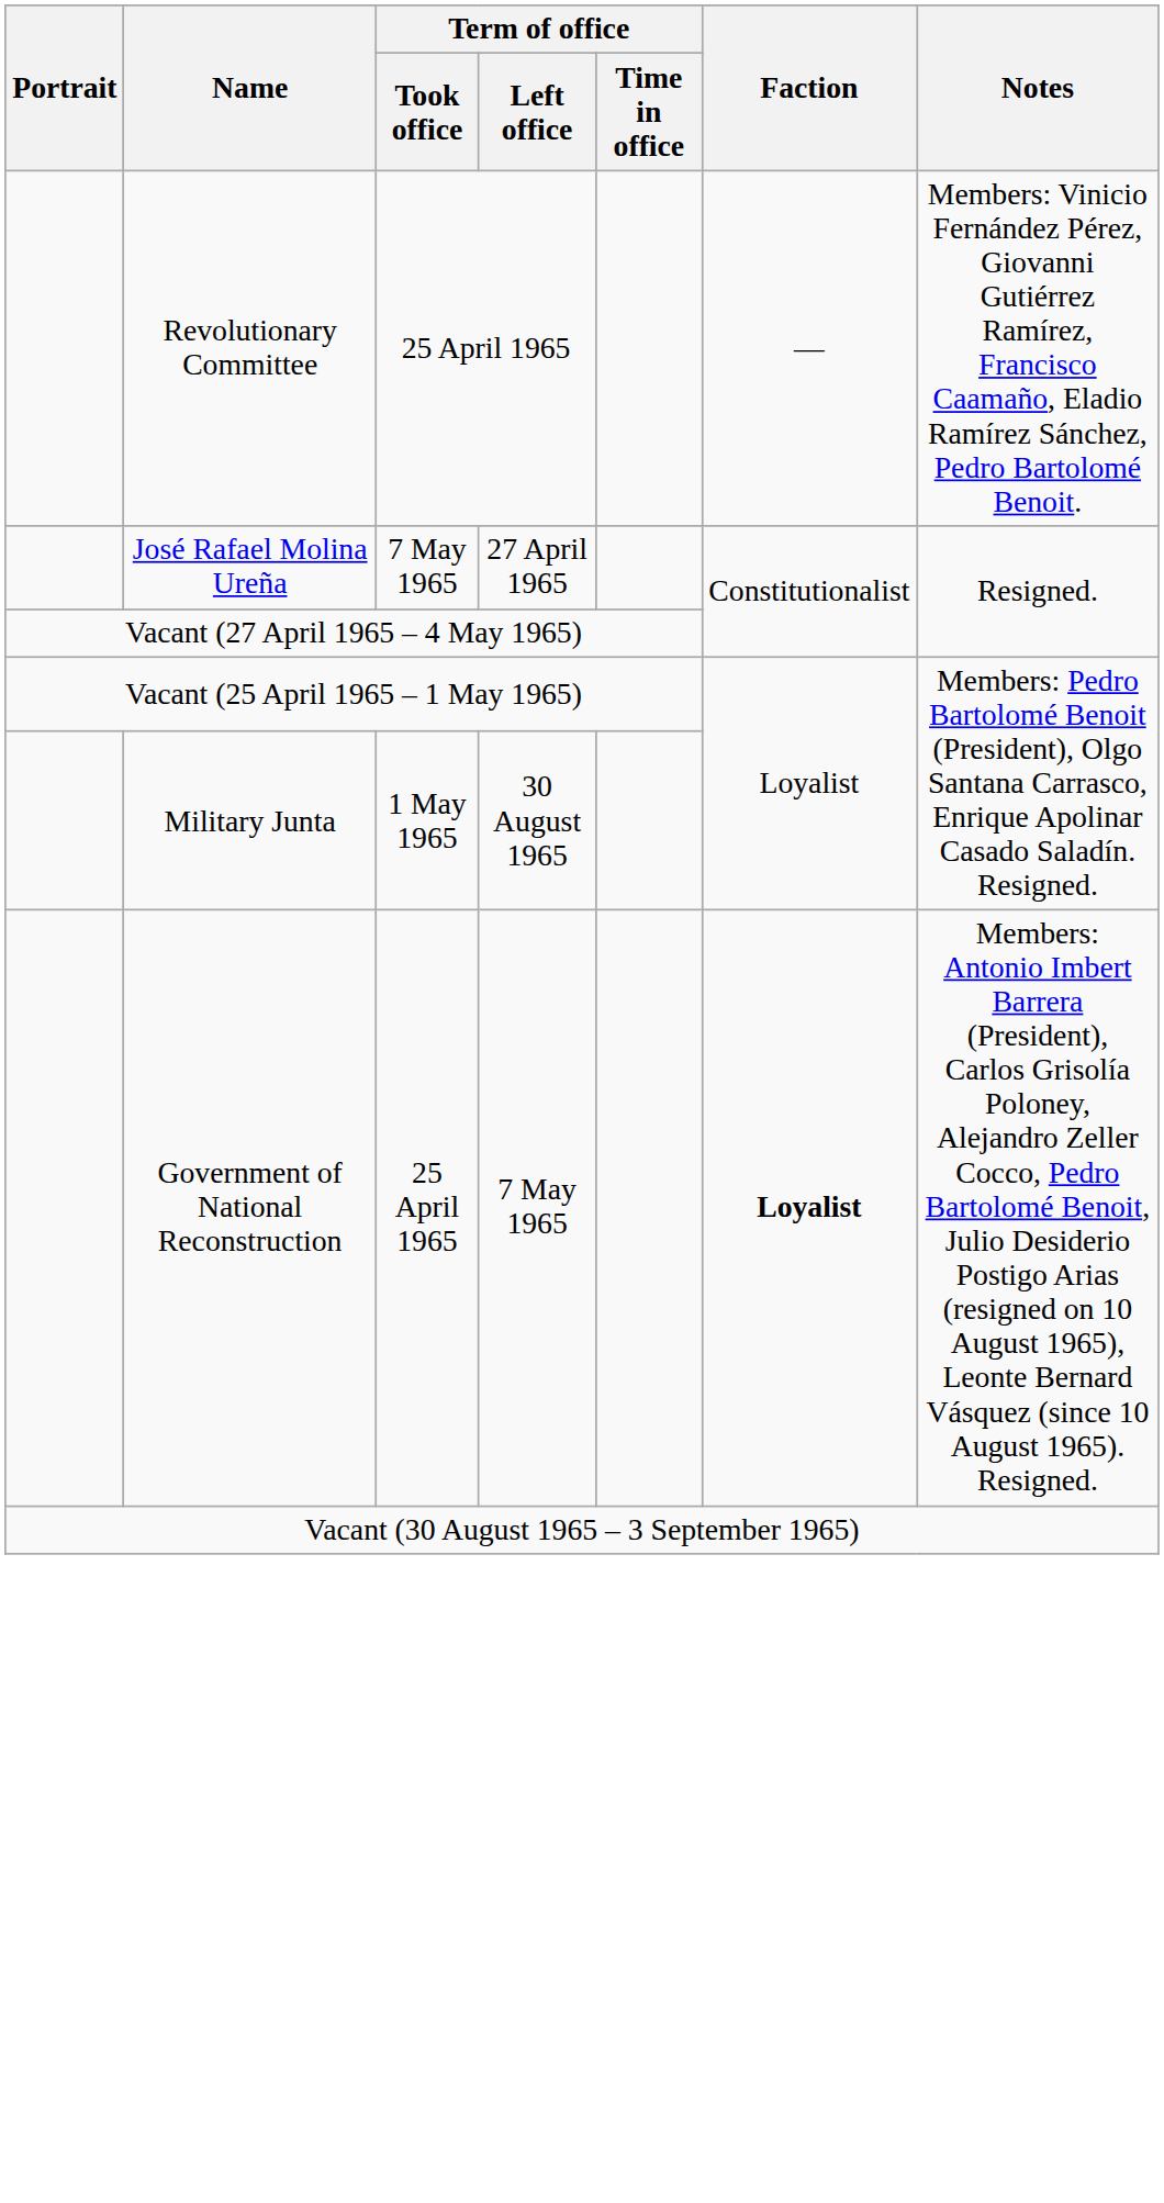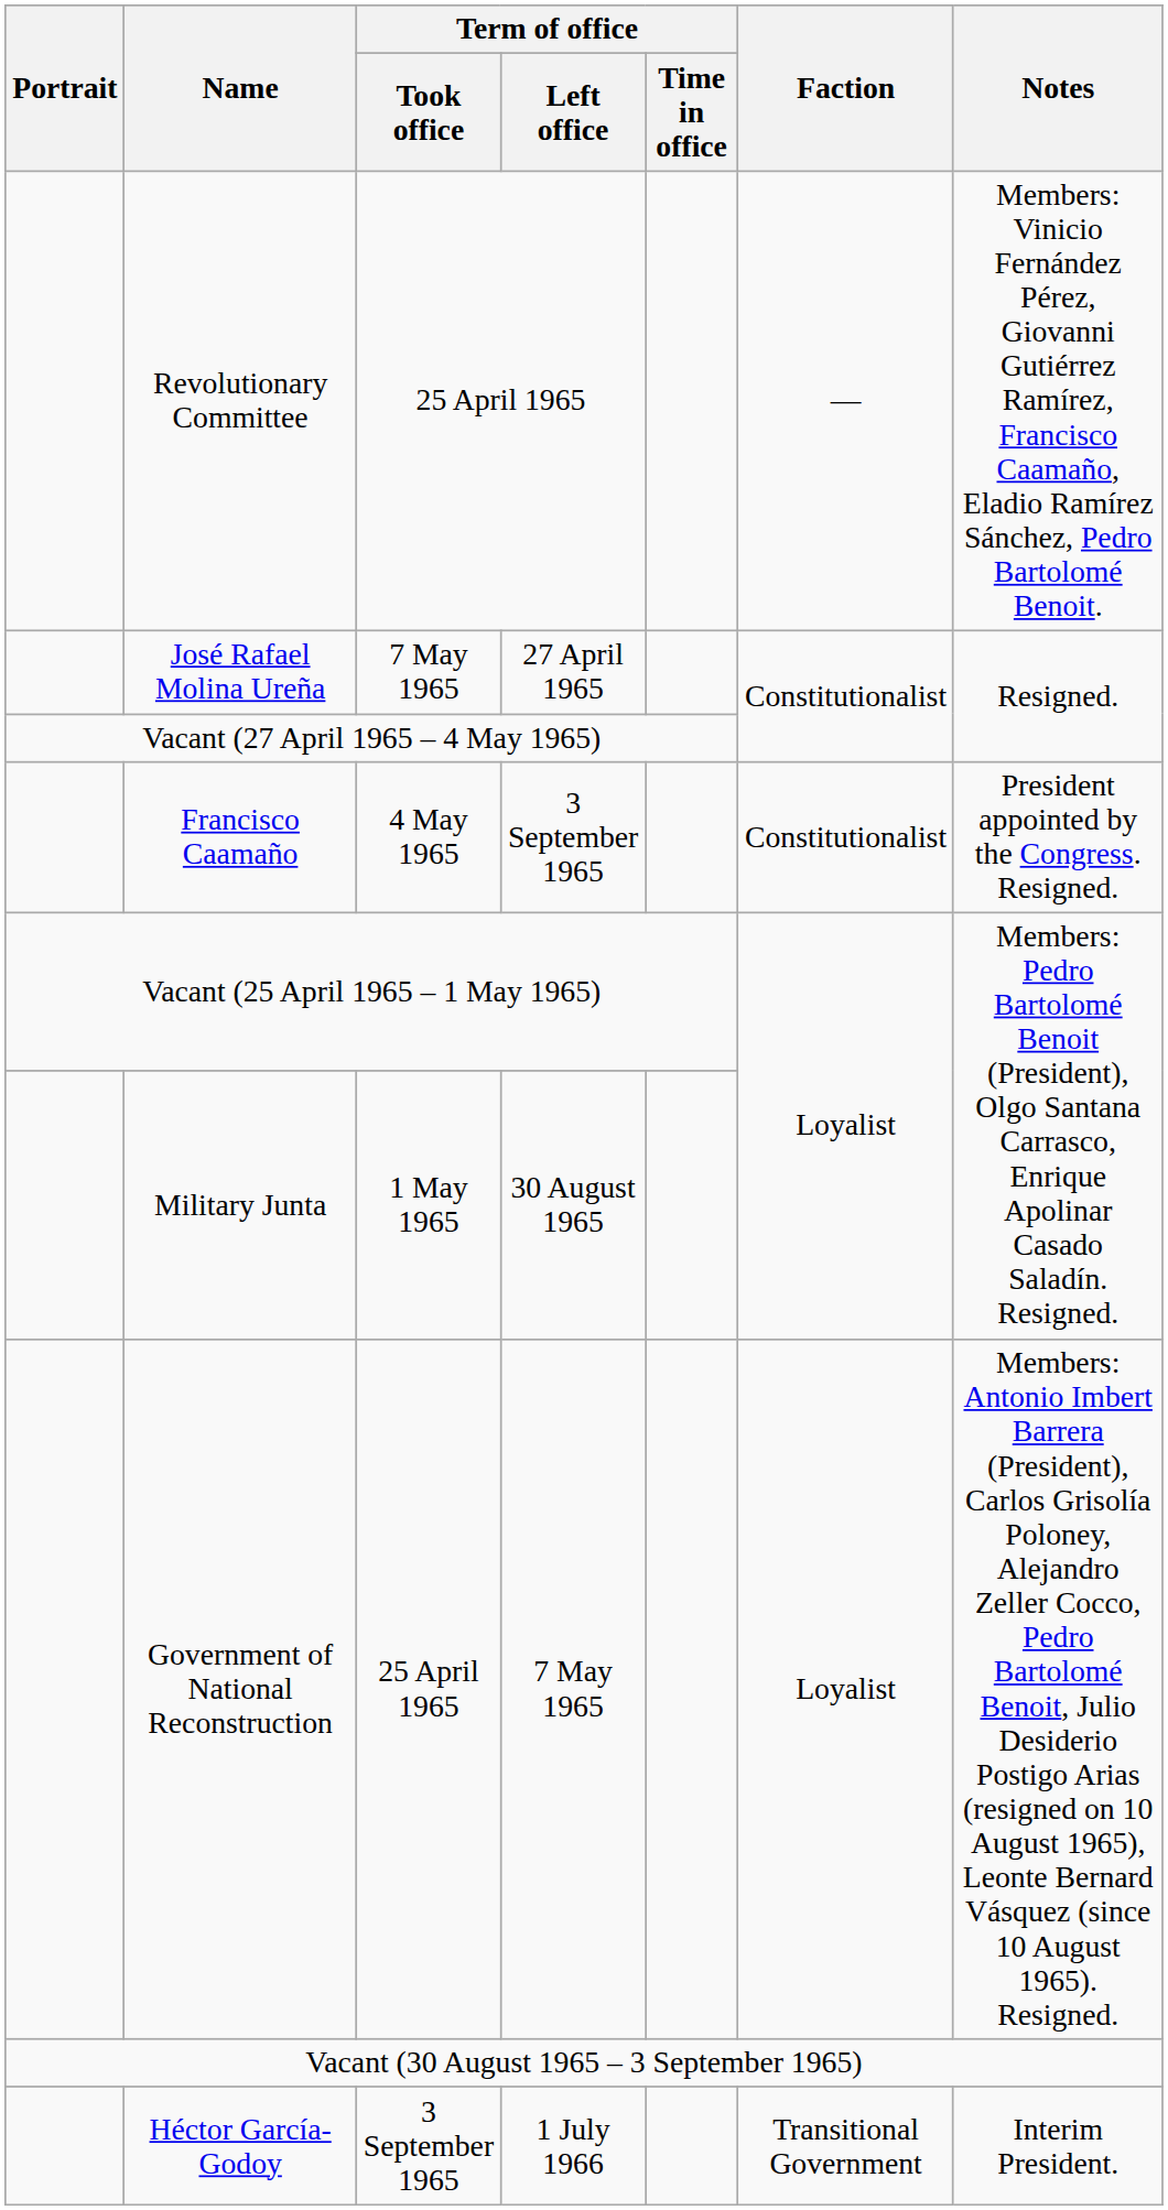+ row: Francisco Caamaño | 4 May 1965 | 3 September 1965 | Constitutionalist | President appointed by the Congress. Resigned.
Government of National Reconstruction | Faction: bold -> normal
+ row: Héctor García-Godoy | 3 September 1965 | 1 July 1966 | Transitional Government | Interim President.
